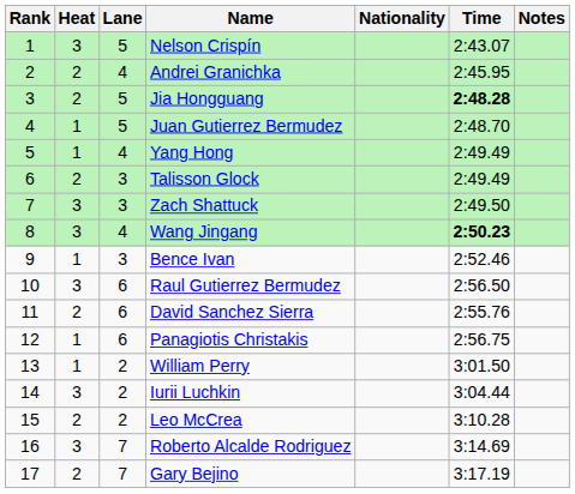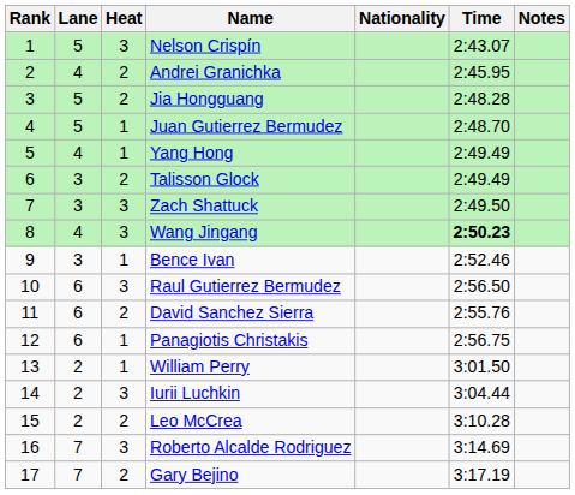columns swapped: Heat <-> Lane
Jia Hongguang | Time: bold -> normal
